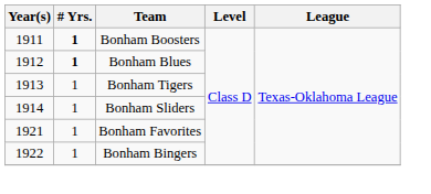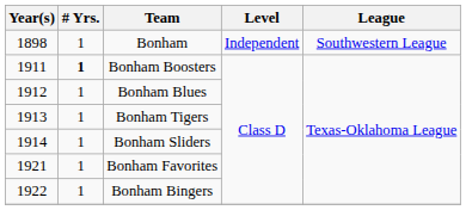+ row: 1898 | 1 | Bonham | Independent | Southwestern League
Bonham Blues | # Yrs.: bold -> normal
